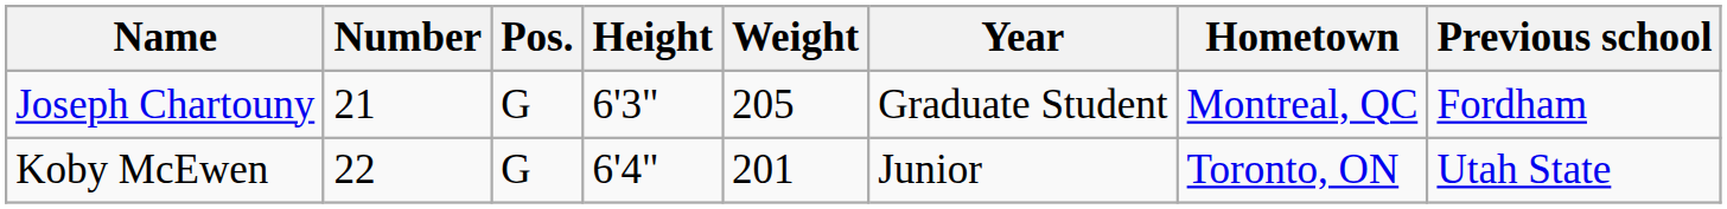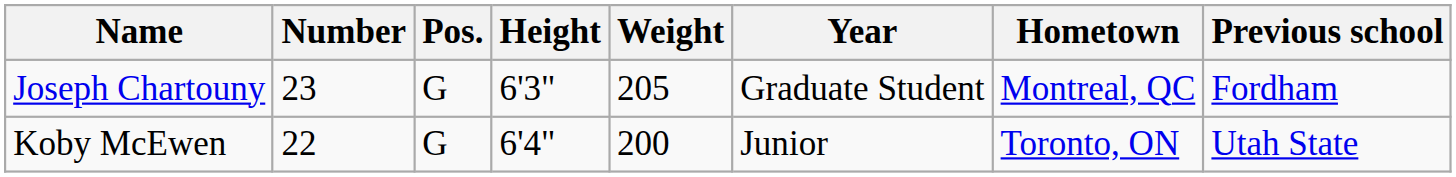Joseph Chartouny | Number: 21 -> 23
Koby McEwen | Weight: 201 -> 200
